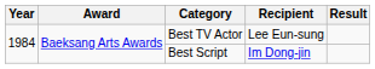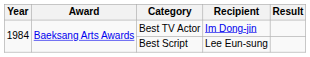Best TV Actor | Recipient: Lee Eun-sung -> Im Dong-jin
Best Script | Recipient: Im Dong-jin -> Lee Eun-sung
